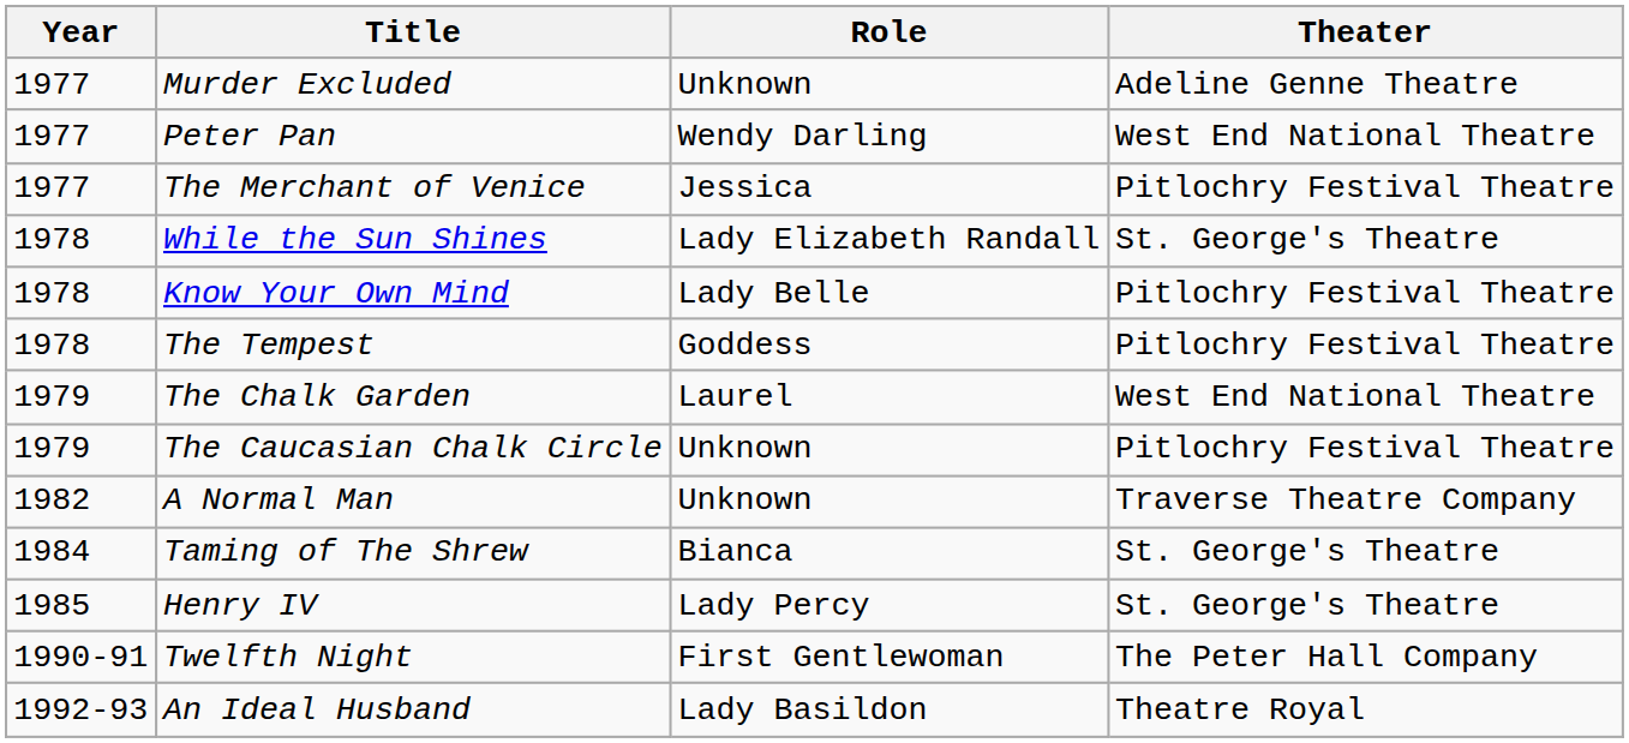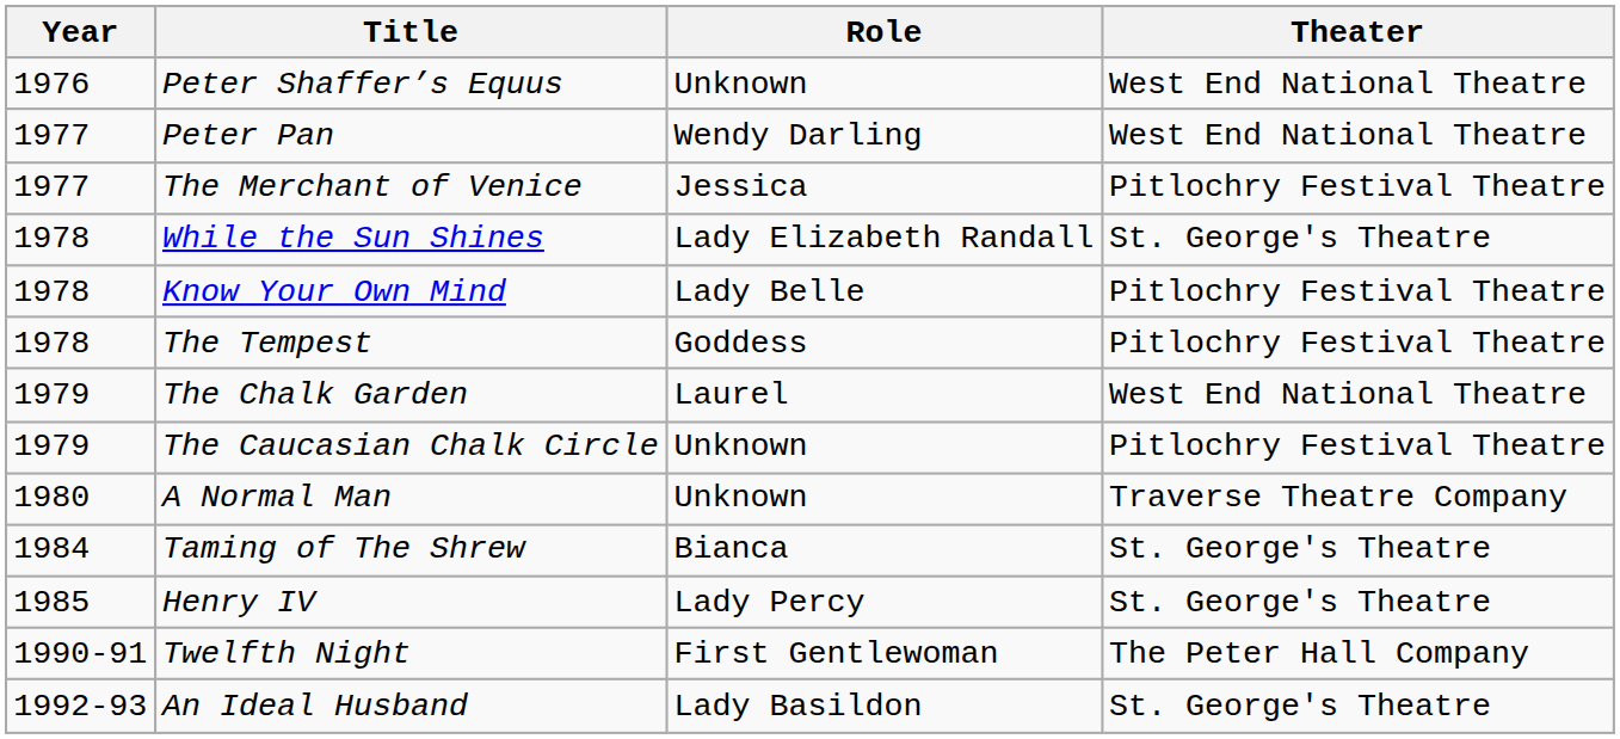+ row: 1976 | Peter Shaffer’s Equus | Unknown | West End National Theatre
- row: 1977 | Murder Excluded | Unknown | Adeline Genne Theatre
A Normal Man | Year: 1982 -> 1980
An Ideal Husband | Theater: Theatre Royal -> St. George's Theatre
